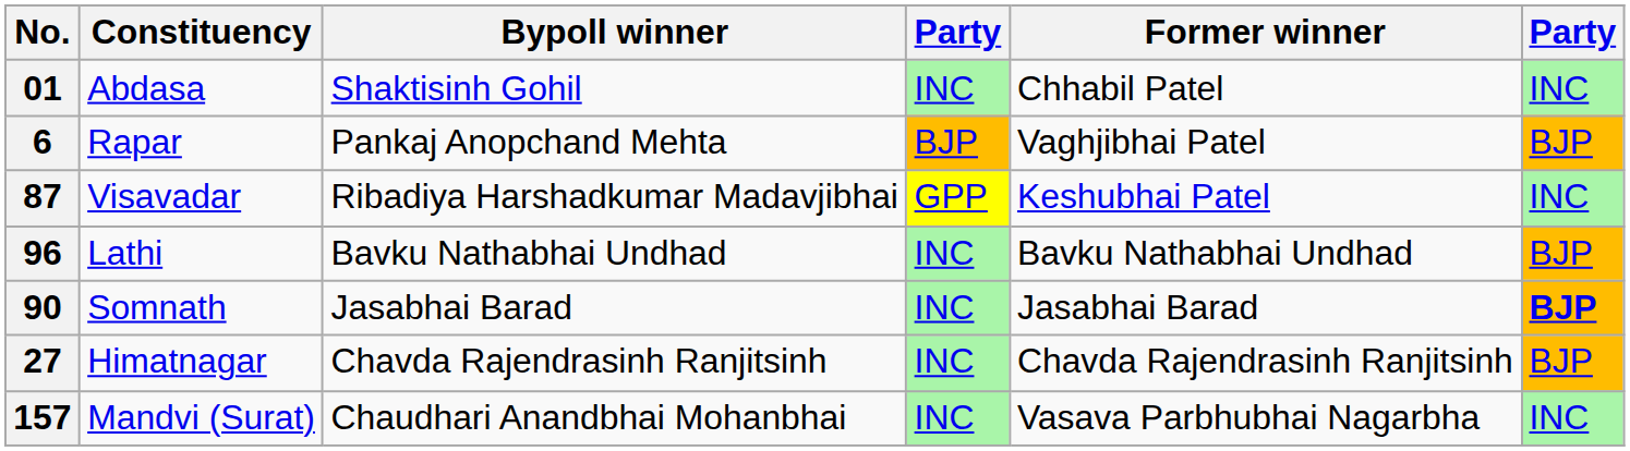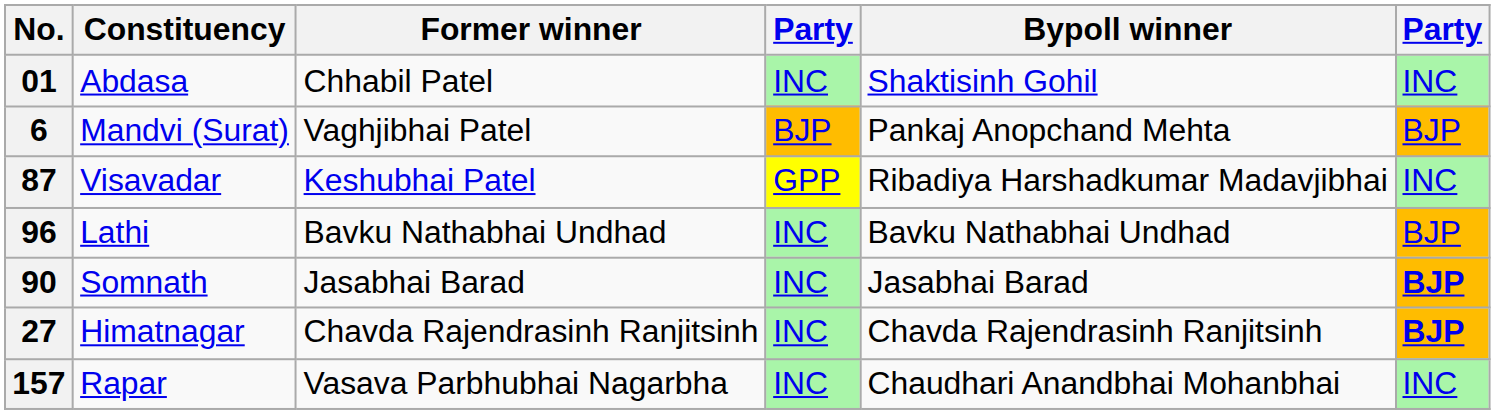columns swapped: Former winner <-> Bypoll winner
6 | Constituency: Rapar -> Mandvi (Surat)
27 | column 6: normal -> bold
157 | Constituency: Mandvi (Surat) -> Rapar
